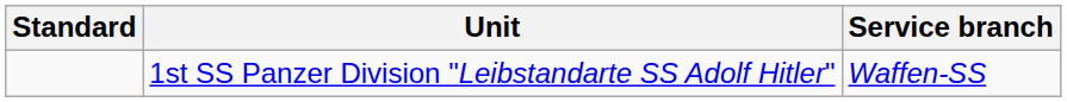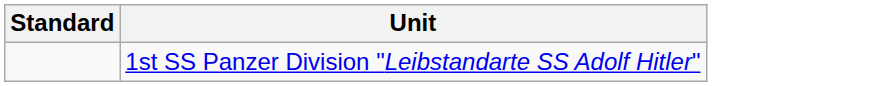- column: Service branch | Waffen-SS
